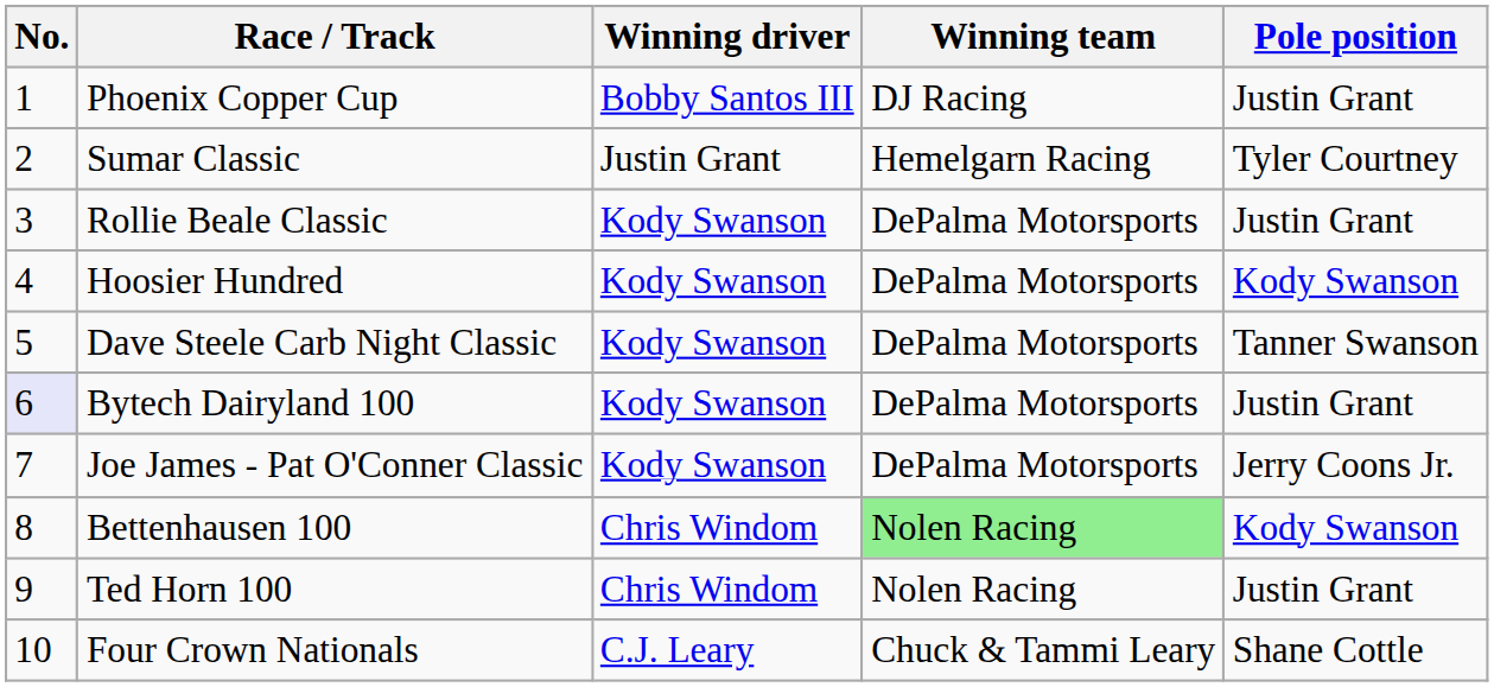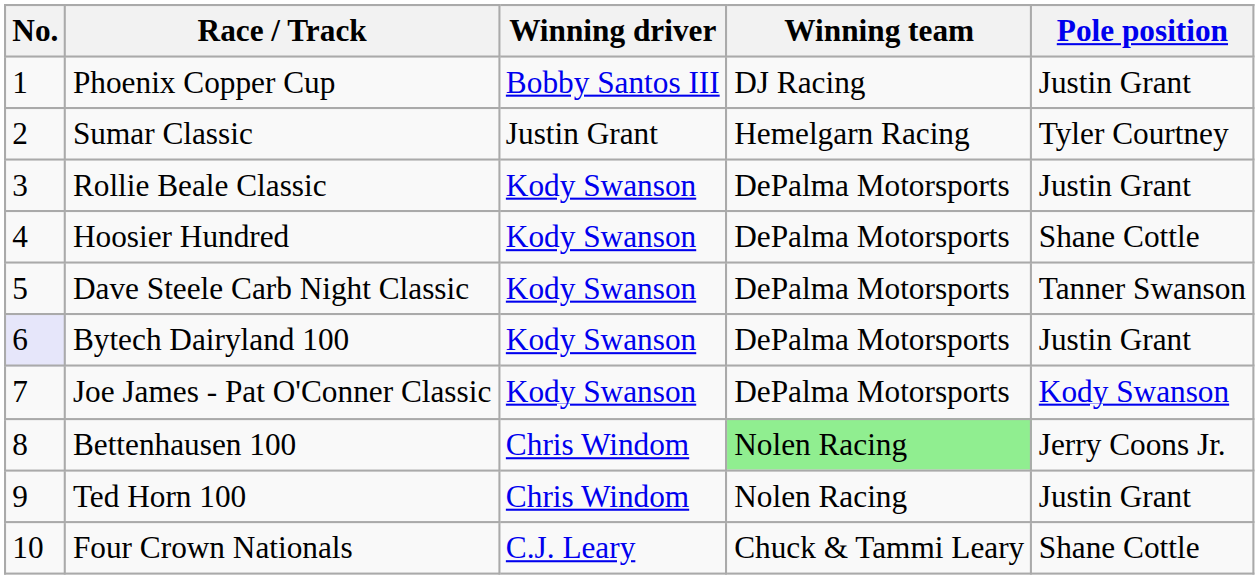Hoosier Hundred | Pole position: Kody Swanson -> Shane Cottle
Joe James - Pat O'Conner Classic | Pole position: Jerry Coons Jr. -> Kody Swanson
Bettenhausen 100 | Pole position: Kody Swanson -> Jerry Coons Jr.
